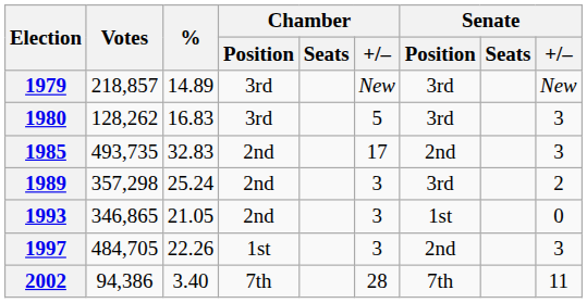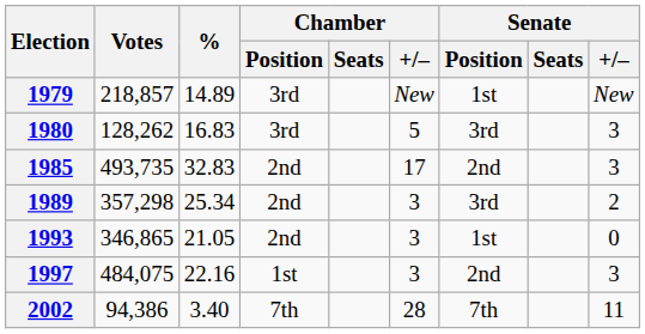1979 | Senate / Position: 3rd -> 1st
1989 | %: 25.24 -> 25.34
1997 | Votes: 484,705 -> 484,075
1997 | %: 22.26 -> 22.16
